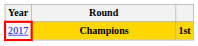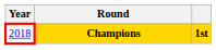Champions | Year: 2017 -> 2018
